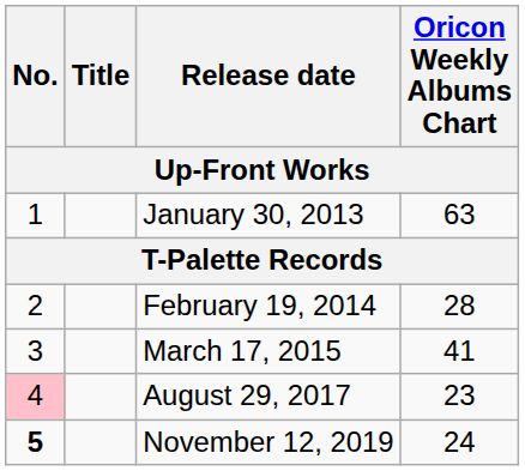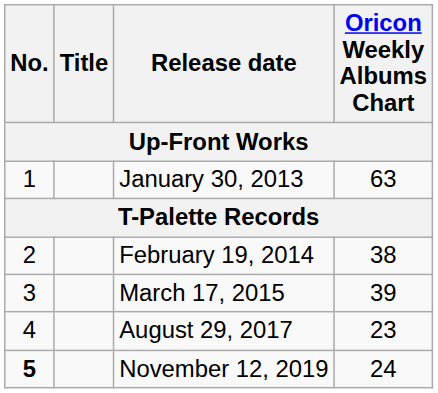February 19, 2014 | Oricon Weekly Albums Chart: 28 -> 38
March 17, 2015 | Oricon Weekly Albums Chart: 41 -> 39
August 29, 2017 | No.: pink background -> no background
